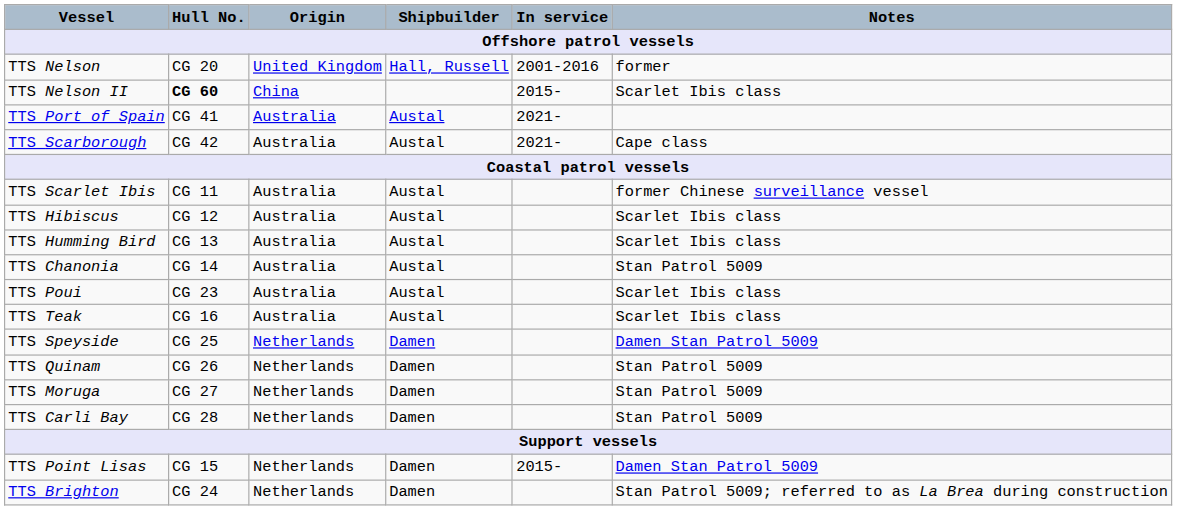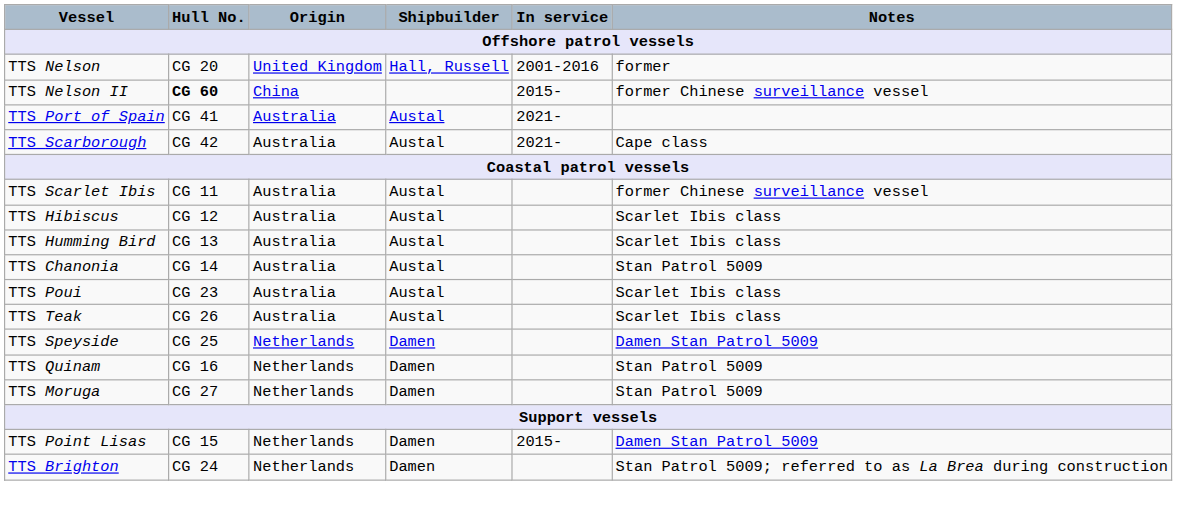TTS Nelson II | Notes: Scarlet Ibis class -> former Chinese surveillance vessel
TTS Teak | Hull No.: CG 16 -> CG 26
TTS Quinam | Hull No.: CG 26 -> CG 16
- row: TTS Carli Bay | CG 28 | Netherlands | Damen | Stan Patrol 5009
